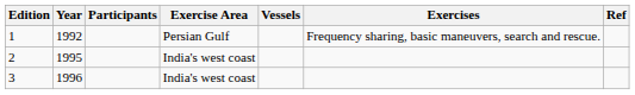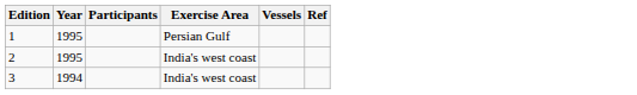- column: Exercises | Frequency sharing, basic maneuvers, search and rescue.
1 | Year: 1992 -> 1995
3 | Year: 1996 -> 1994
